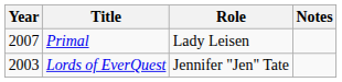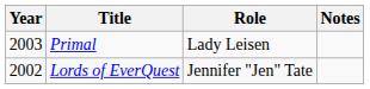Primal | Year: 2007 -> 2003
Lords of EverQuest | Year: 2003 -> 2002
